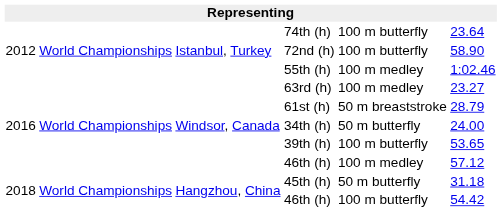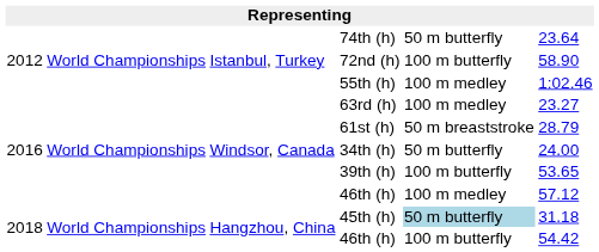74th (h) | column 5: 100 m butterfly -> 50 m butterfly
45th (h) | column 5: no background -> lightblue background
